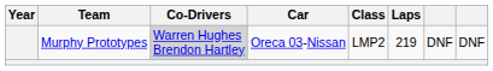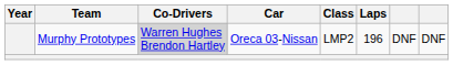Murphy Prototypes | Laps: 219 -> 196
